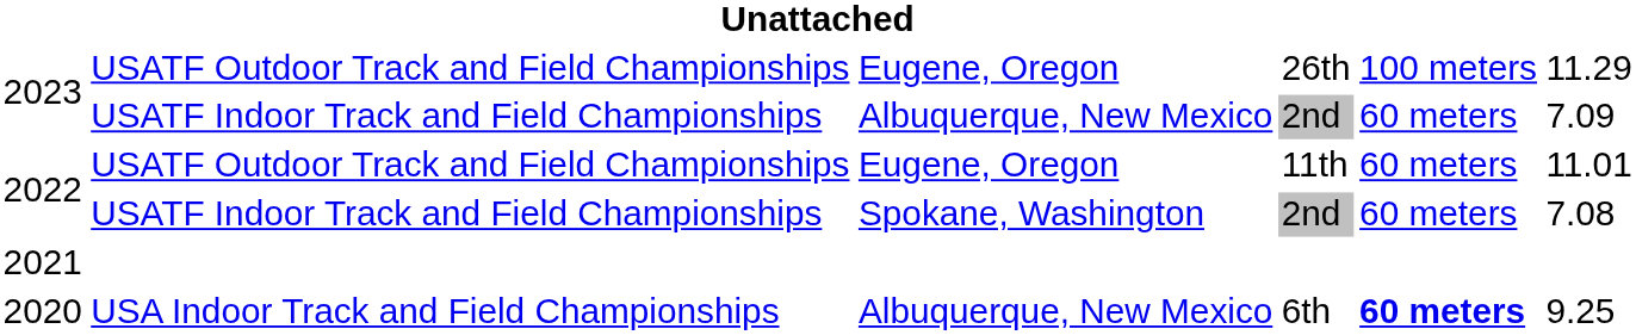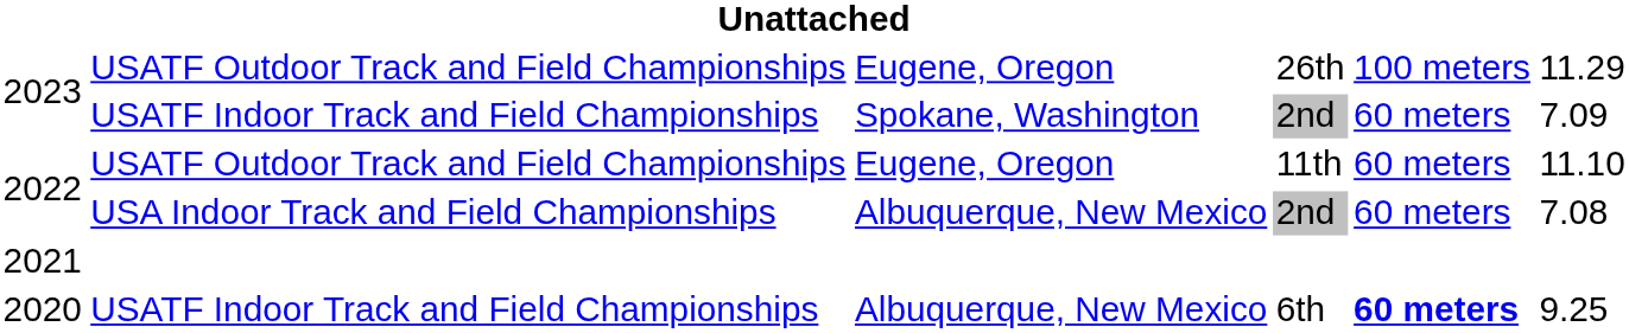2023 / 2nd | column 3: Albuquerque, New Mexico -> Spokane, Washington
11th | column 6: 11.01 -> 11.10
2022 / 2nd | column 2: USATF Indoor Track and Field Championships -> USA Indoor Track and Field Championships
2022 / 2nd | column 3: Spokane, Washington -> Albuquerque, New Mexico
6th | column 2: USA Indoor Track and Field Championships -> USATF Indoor Track and Field Championships
